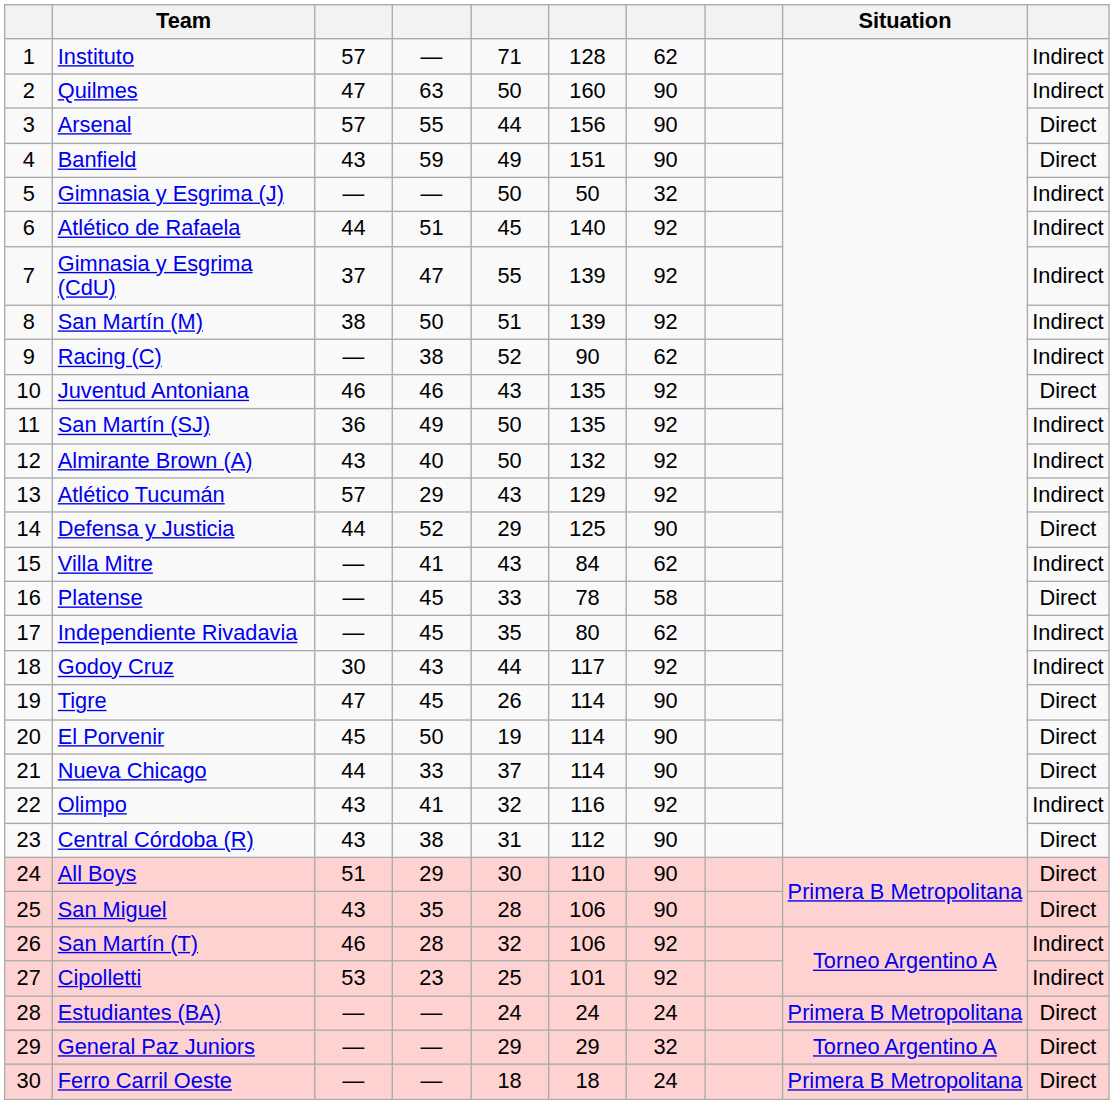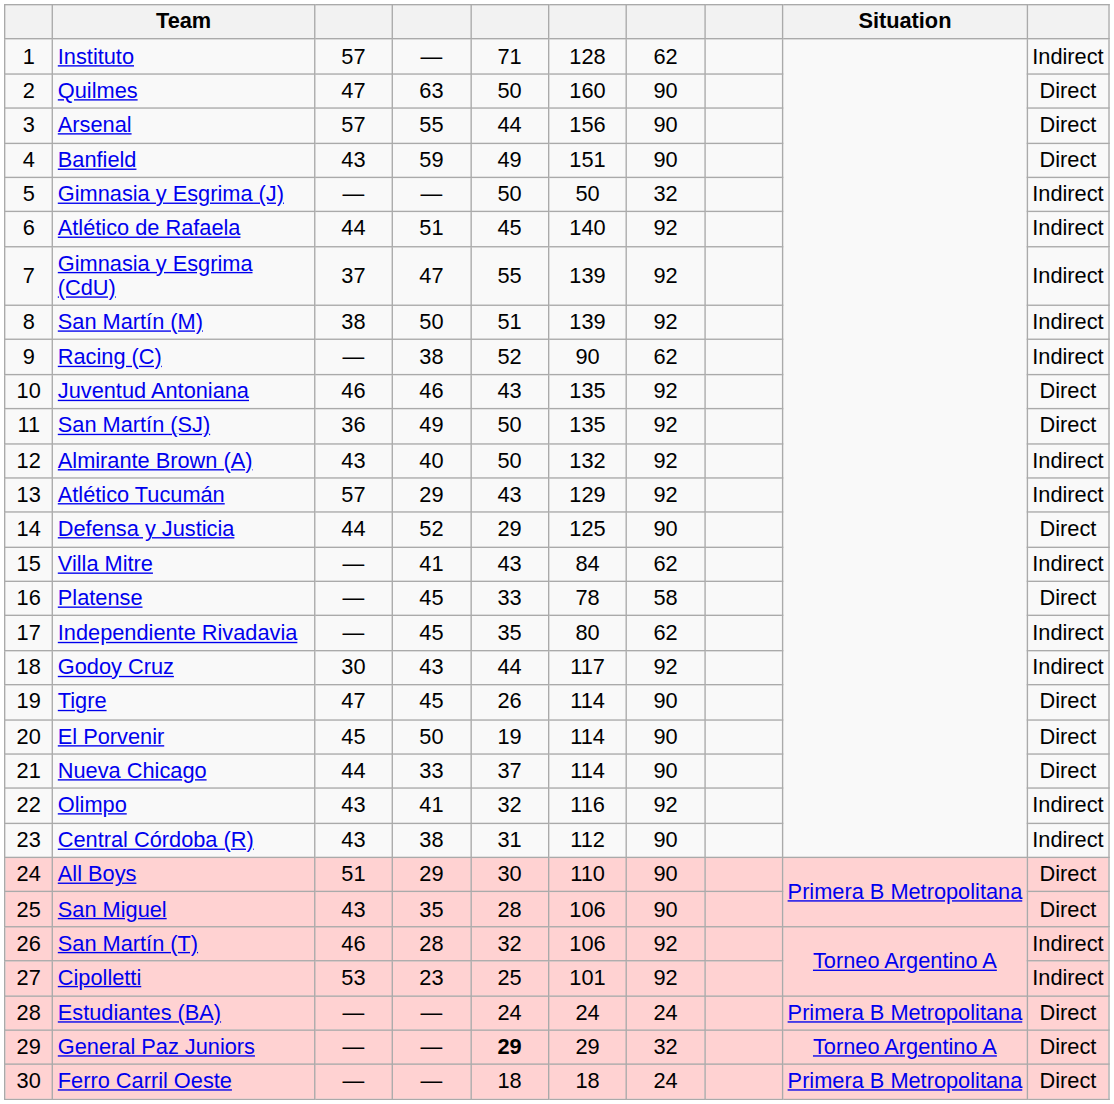Quilmes | column 10: Indirect -> Direct
San Martín (SJ) | column 10: Indirect -> Direct
Central Córdoba (R) | column 10: Direct -> Indirect
General Paz Juniors | column 5: normal -> bold
